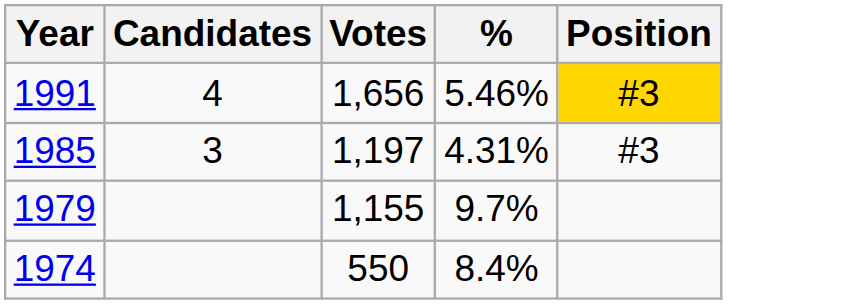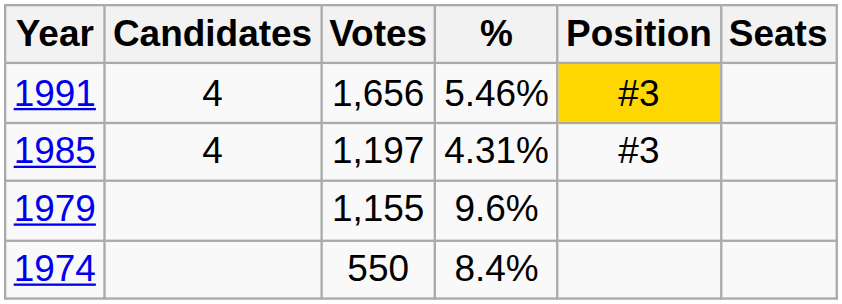+ column: Seats
1985 | Candidates: 3 -> 4
1979 | %: 9.7% -> 9.6%
